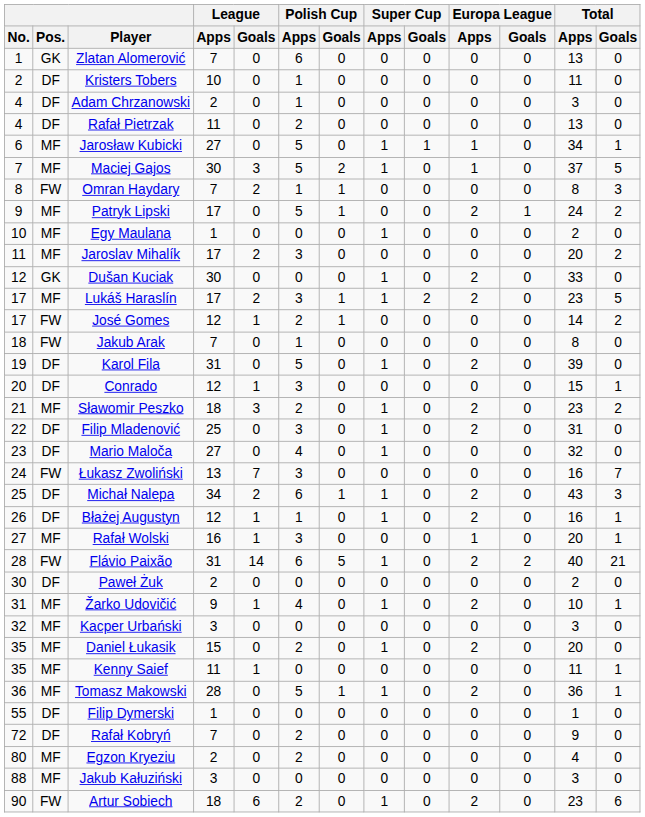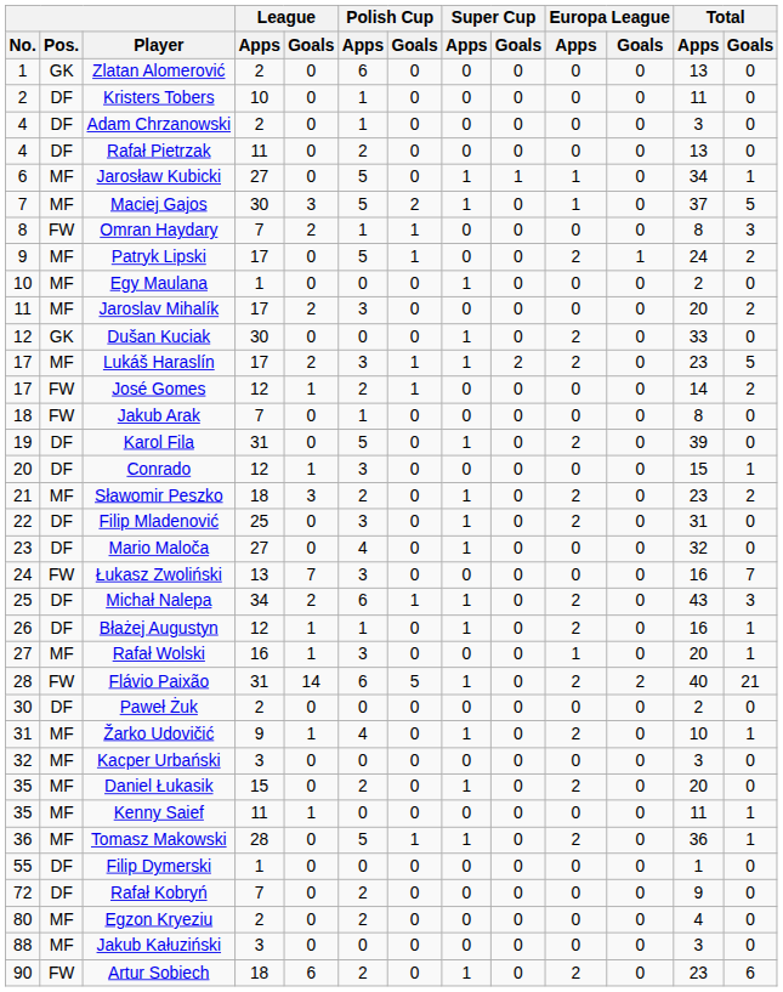Zlatan Alomerović | League / Apps: 7 -> 2
